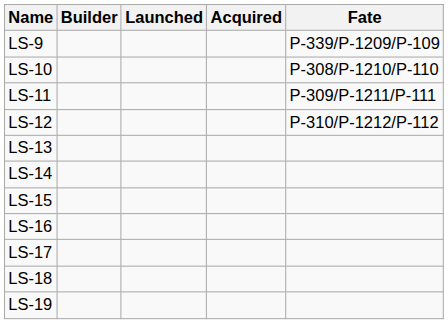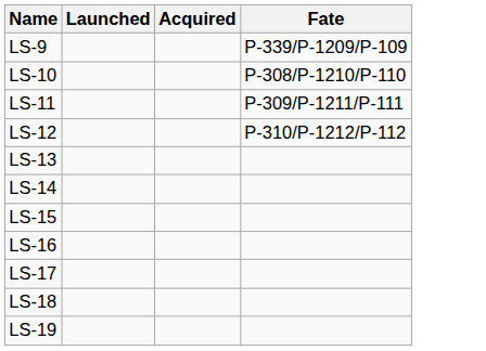- column: Builder
